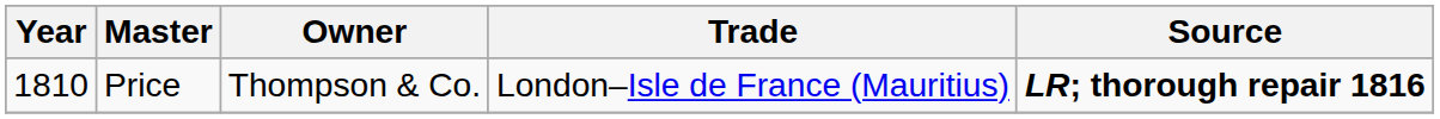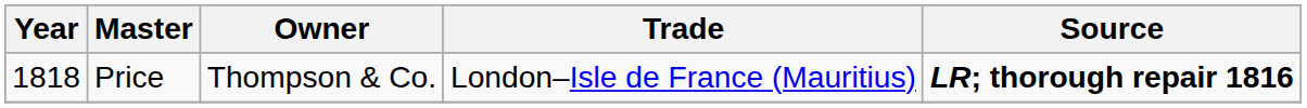Price | Year: 1810 -> 1818
